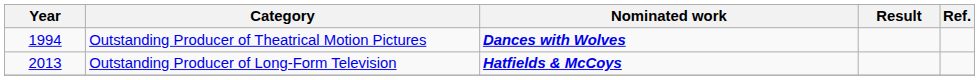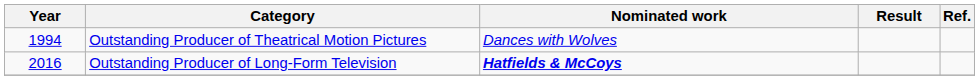Outstanding Producer of Theatrical Motion Pictures | Nominated work: bold -> normal
Outstanding Producer of Long-Form Television | Year: 2013 -> 2016
